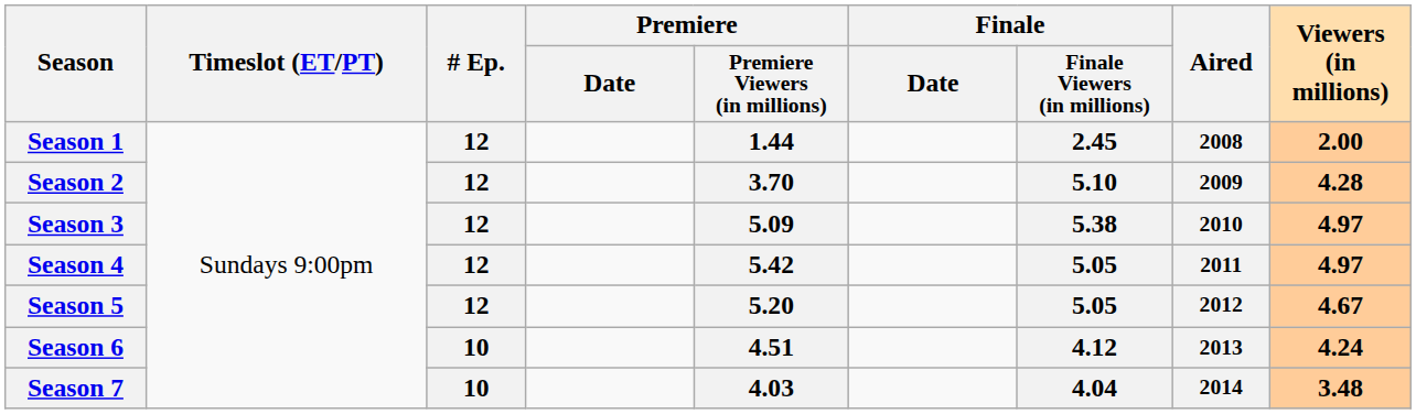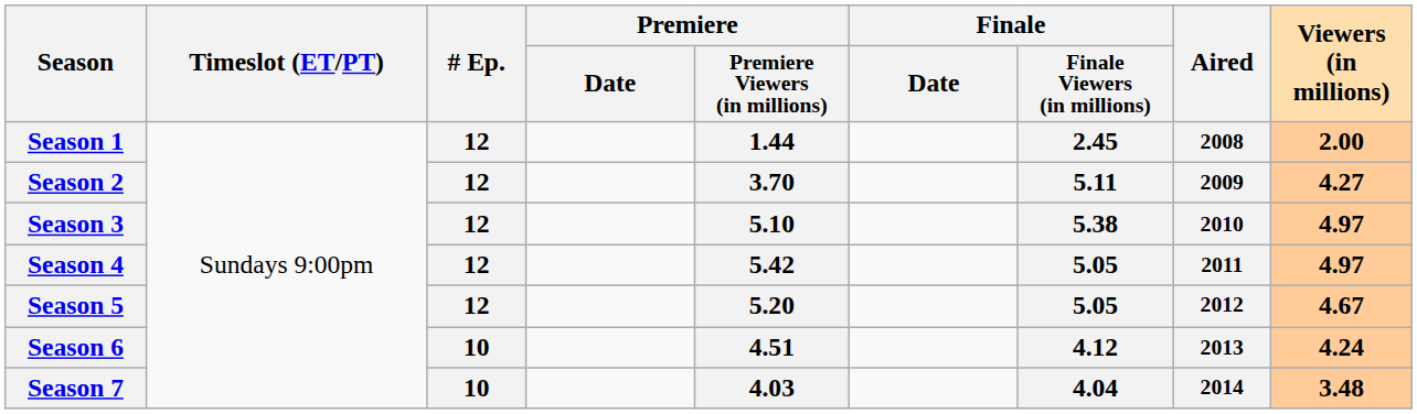Season 2 | Finale / Finale Viewers (in millions): 5.10 -> 5.11
Season 2 | Viewers (in millions): 4.28 -> 4.27
Season 3 | Premiere / Premiere Viewers (in millions): 5.09 -> 5.10
